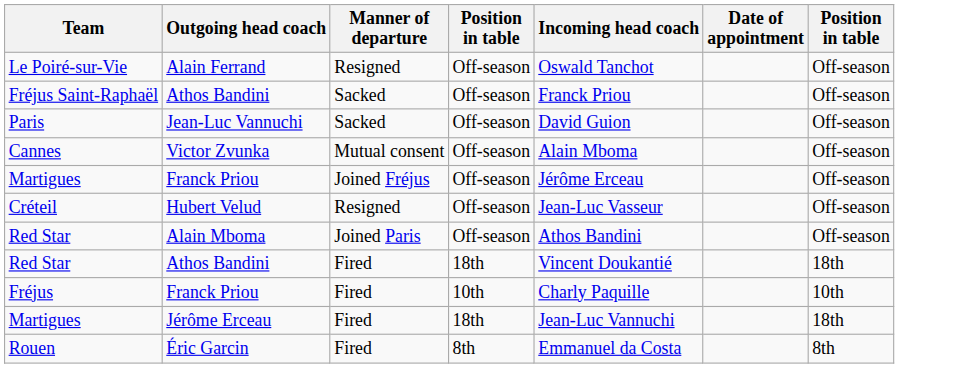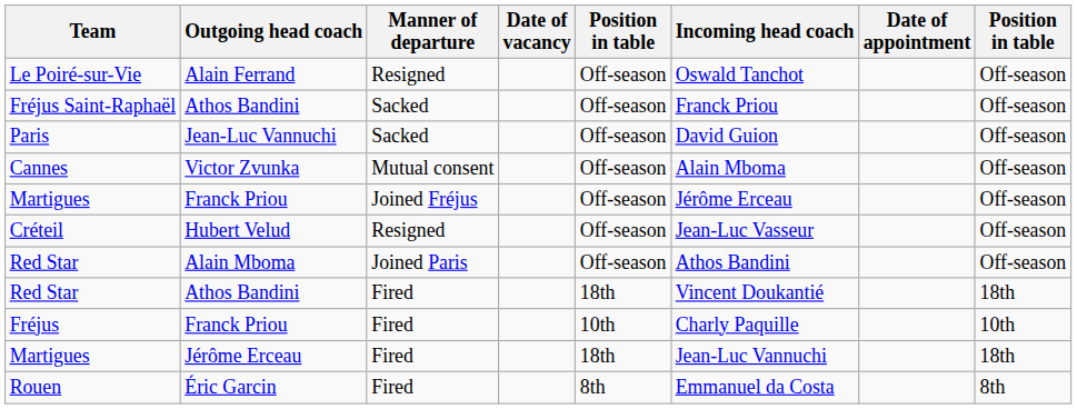+ column: Date of vacancy
